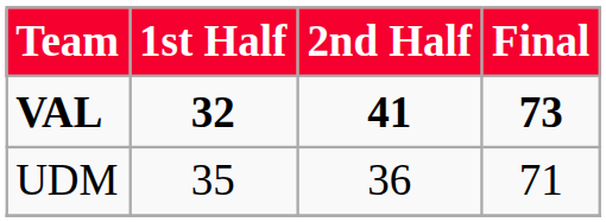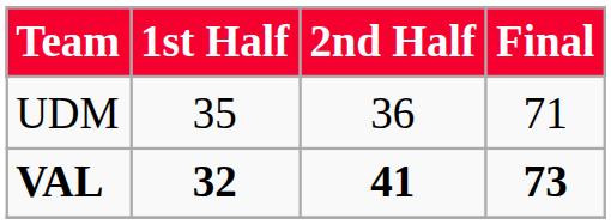rows swapped: VAL <-> UDM
